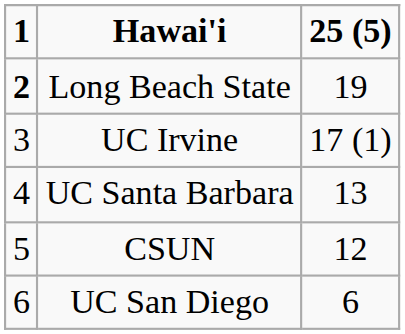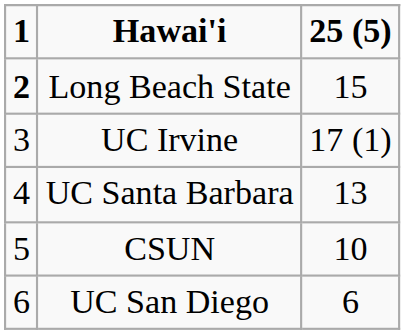Long Beach State | 25 (5): 19 -> 15
CSUN | 25 (5): 12 -> 10
